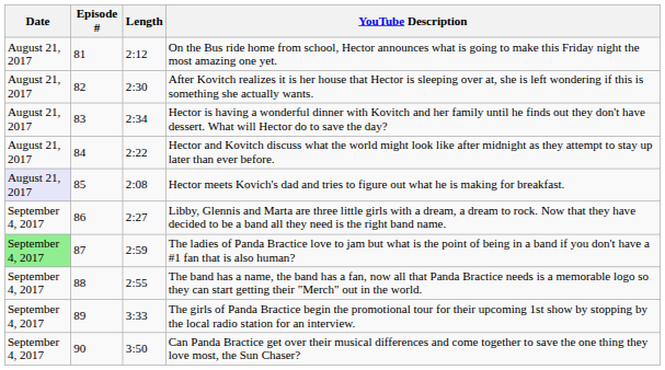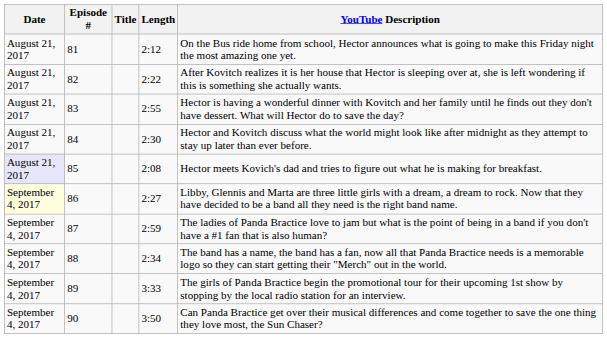+ column: Title
82 | Length: 2:30 -> 2:22
83 | Length: 2:34 -> 2:55
84 | Length: 2:22 -> 2:30
86 | Date: no background -> lightyellow background
87 | Date: lightgreen background -> no background
88 | Length: 2:55 -> 2:34
